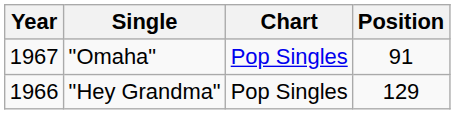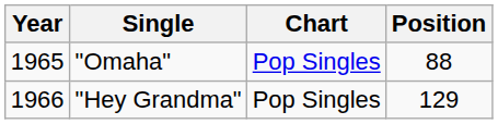"Omaha" | Year: 1967 -> 1965
"Omaha" | Position: 91 -> 88
